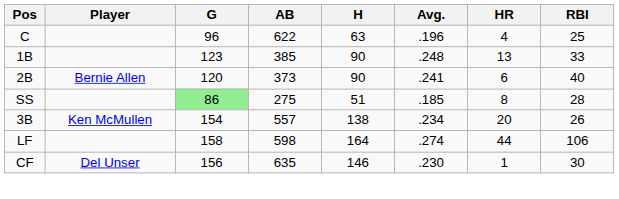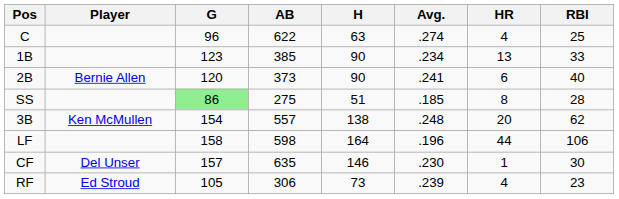C | Avg.: .196 -> .274
1B | Avg.: .248 -> .234
3B | Avg.: .234 -> .248
3B | RBI: 26 -> 62
LF | Avg.: .274 -> .196
CF | G: 156 -> 157
+ row: RF | Ed Stroud | 105 | 306 | 73 | .239 | 4 | 23
